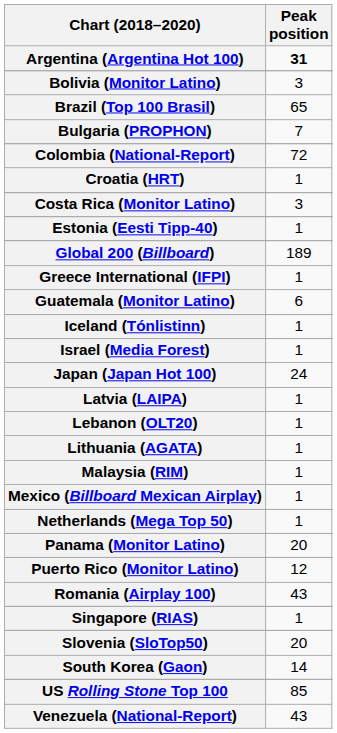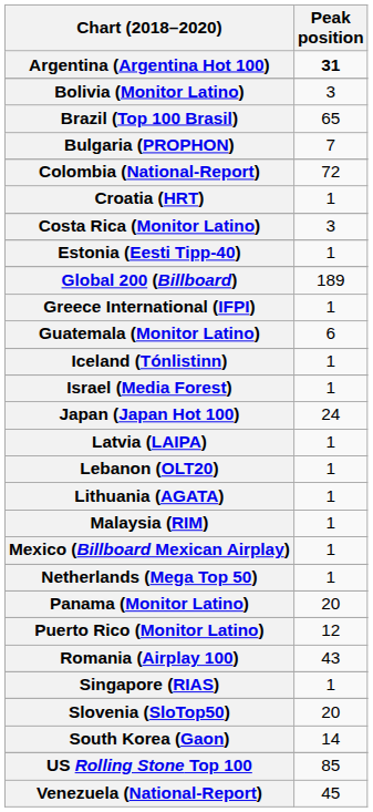Venezuela (National-Report) | Peak position: 43 -> 45
